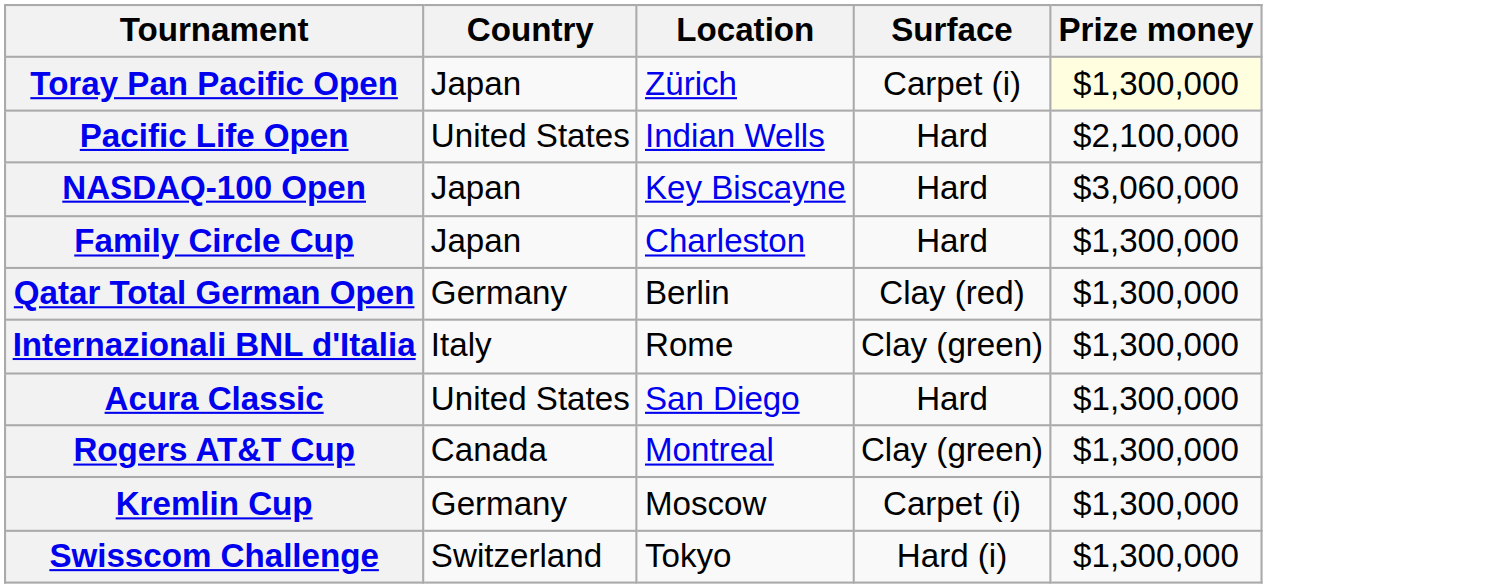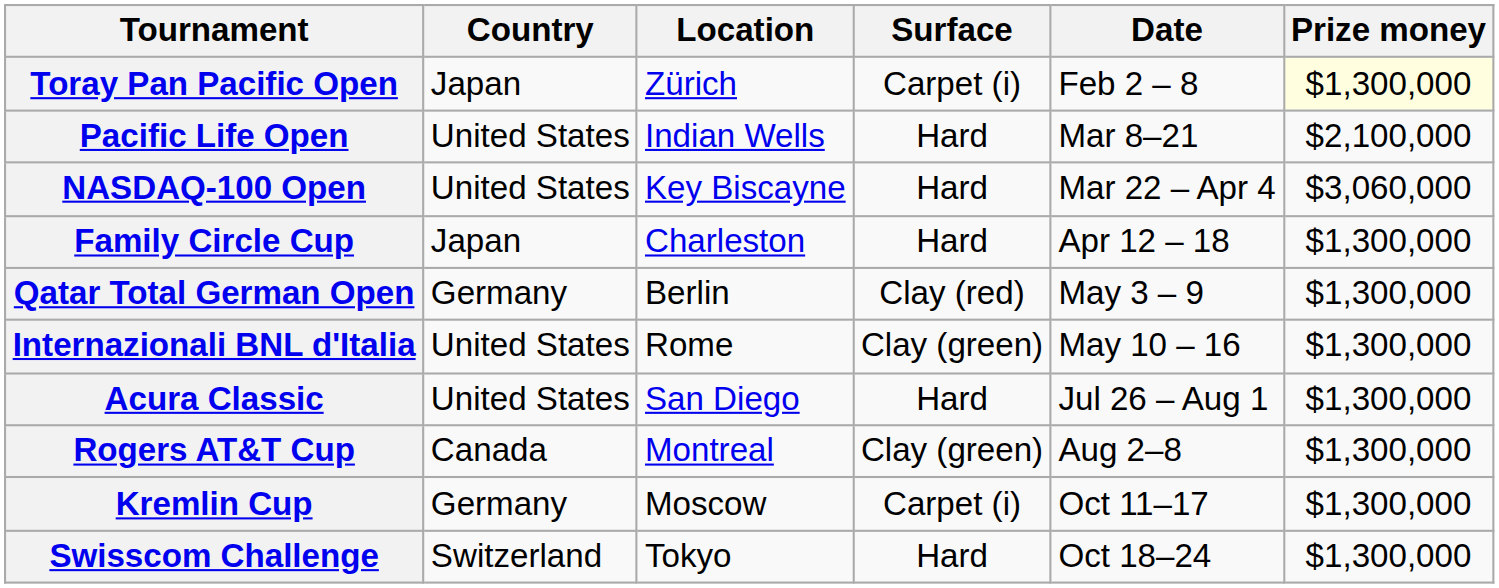+ column: Date | Feb 2 – 8 | Mar 8–21 | Mar 22 – Apr 4 | Apr 12 – 18 | May 3 – 9 | May 10 – 16 | Jul 26 – Aug 1 | Aug 2–8 | Oct 11–17 | Oct 18–24
NASDAQ-100 Open | Country: Japan -> United States
Internazionali BNL d'Italia | Country: Italy -> United States
Swisscom Challenge | Surface: Hard (i) -> Hard
